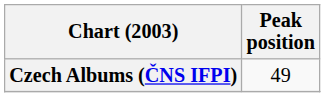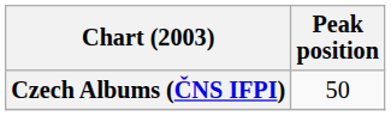Czech Albums (ČNS IFPI) | Peak position: 49 -> 50
